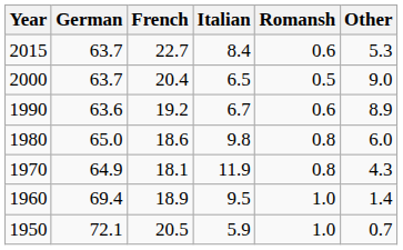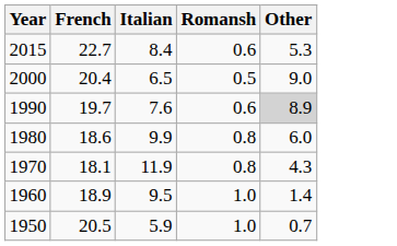- column: German | 63.7 | 63.7 | 63.6 | 65.0 | 64.9 | 69.4 | 72.1
1990 | French: 19.2 -> 19.7
1990 | Italian: 6.7 -> 7.6
1990 | Other: no background -> lightgrey background
1980 | Italian: 9.8 -> 9.9
